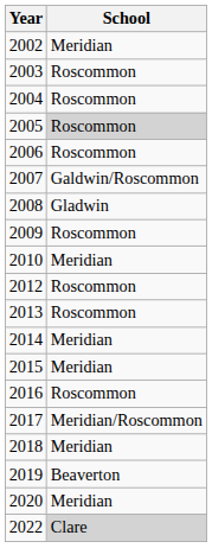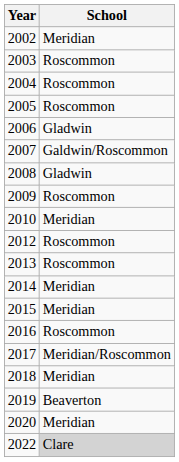2005 | School: lightgrey background -> no background
2006 | School: Roscommon -> Gladwin
